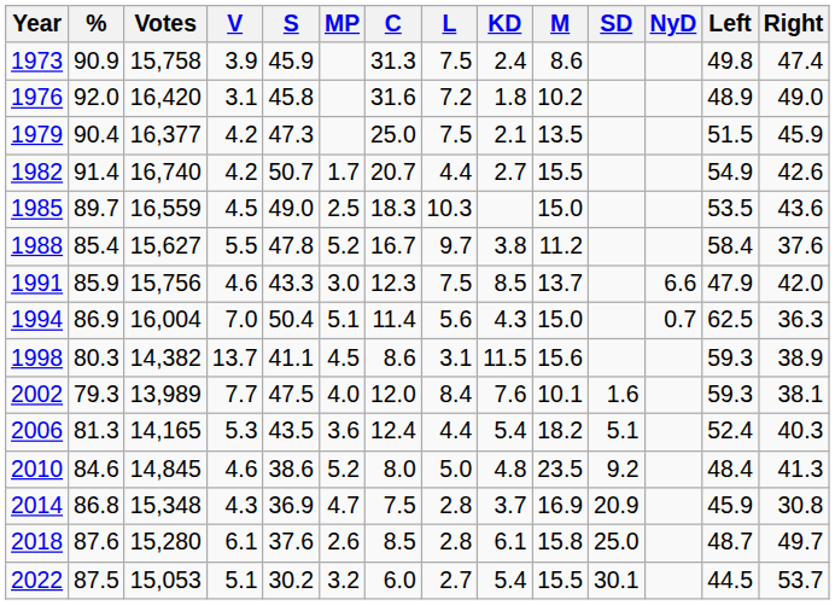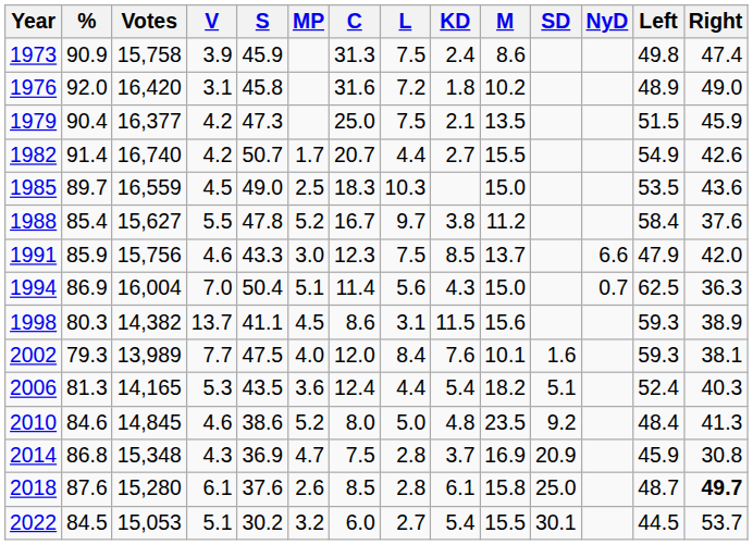2018 | Right: normal -> bold
2022 | %: 87.5 -> 84.5
